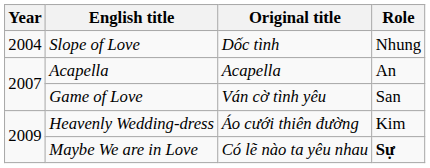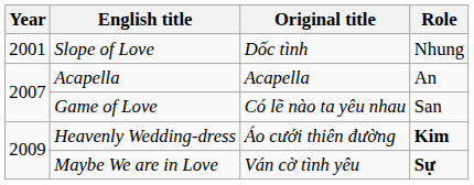Slope of Love | Year: 2004 -> 2001
Game of Love | Original title: Ván cờ tình yêu -> Có lẽ nào ta yêu nhau
Heavenly Wedding-dress | Role: normal -> bold
Maybe We are in Love | Original title: Có lẽ nào ta yêu nhau -> Ván cờ tình yêu
